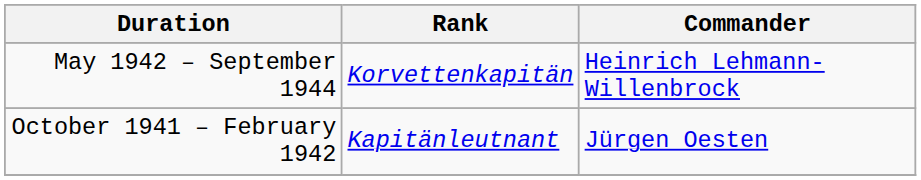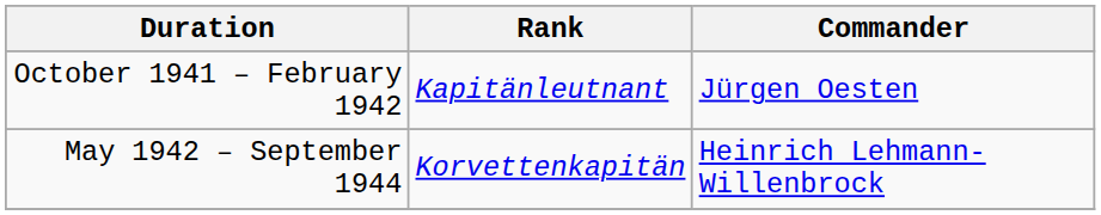rows swapped: October 1941 – February 1942 <-> May 1942 – September 1944
